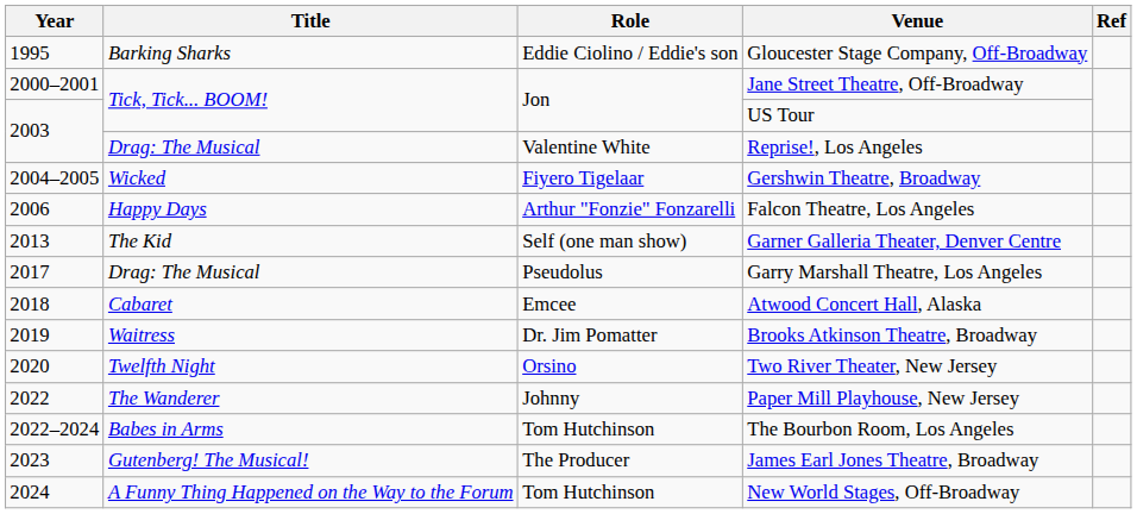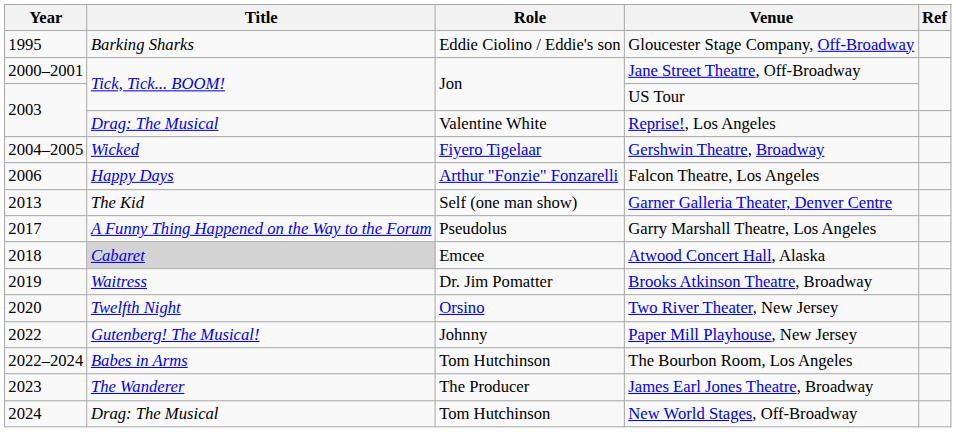Garry Marshall Theatre, Los Angeles | Title: Drag: The Musical -> A Funny Thing Happened on the Way to the Forum
Atwood Concert Hall, Alaska | Title: no background -> lightgrey background
Paper Mill Playhouse, New Jersey | Title: The Wanderer -> Gutenberg! The Musical!
James Earl Jones Theatre, Broadway | Title: Gutenberg! The Musical! -> The Wanderer
New World Stages, Off-Broadway | Title: A Funny Thing Happened on the Way to the Forum -> Drag: The Musical
